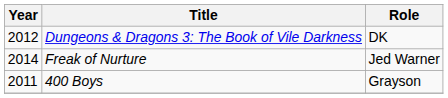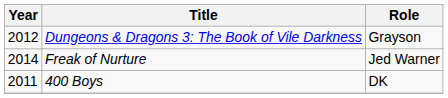Dungeons & Dragons 3: The Book of Vile Darkness | Role: DK -> Grayson
400 Boys | Role: Grayson -> DK
